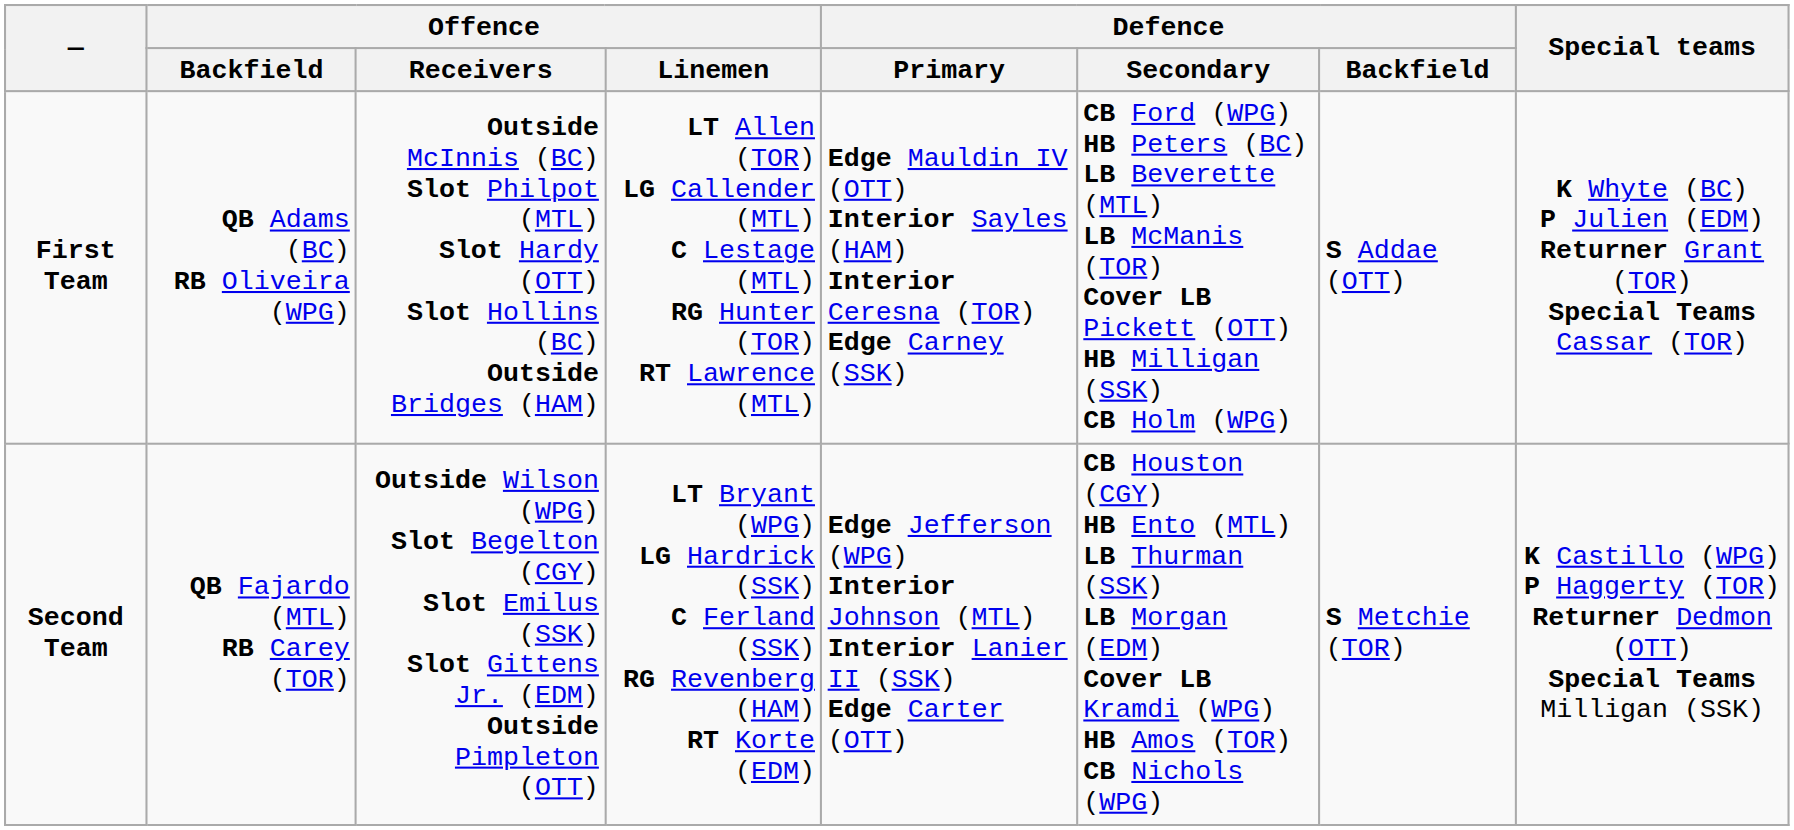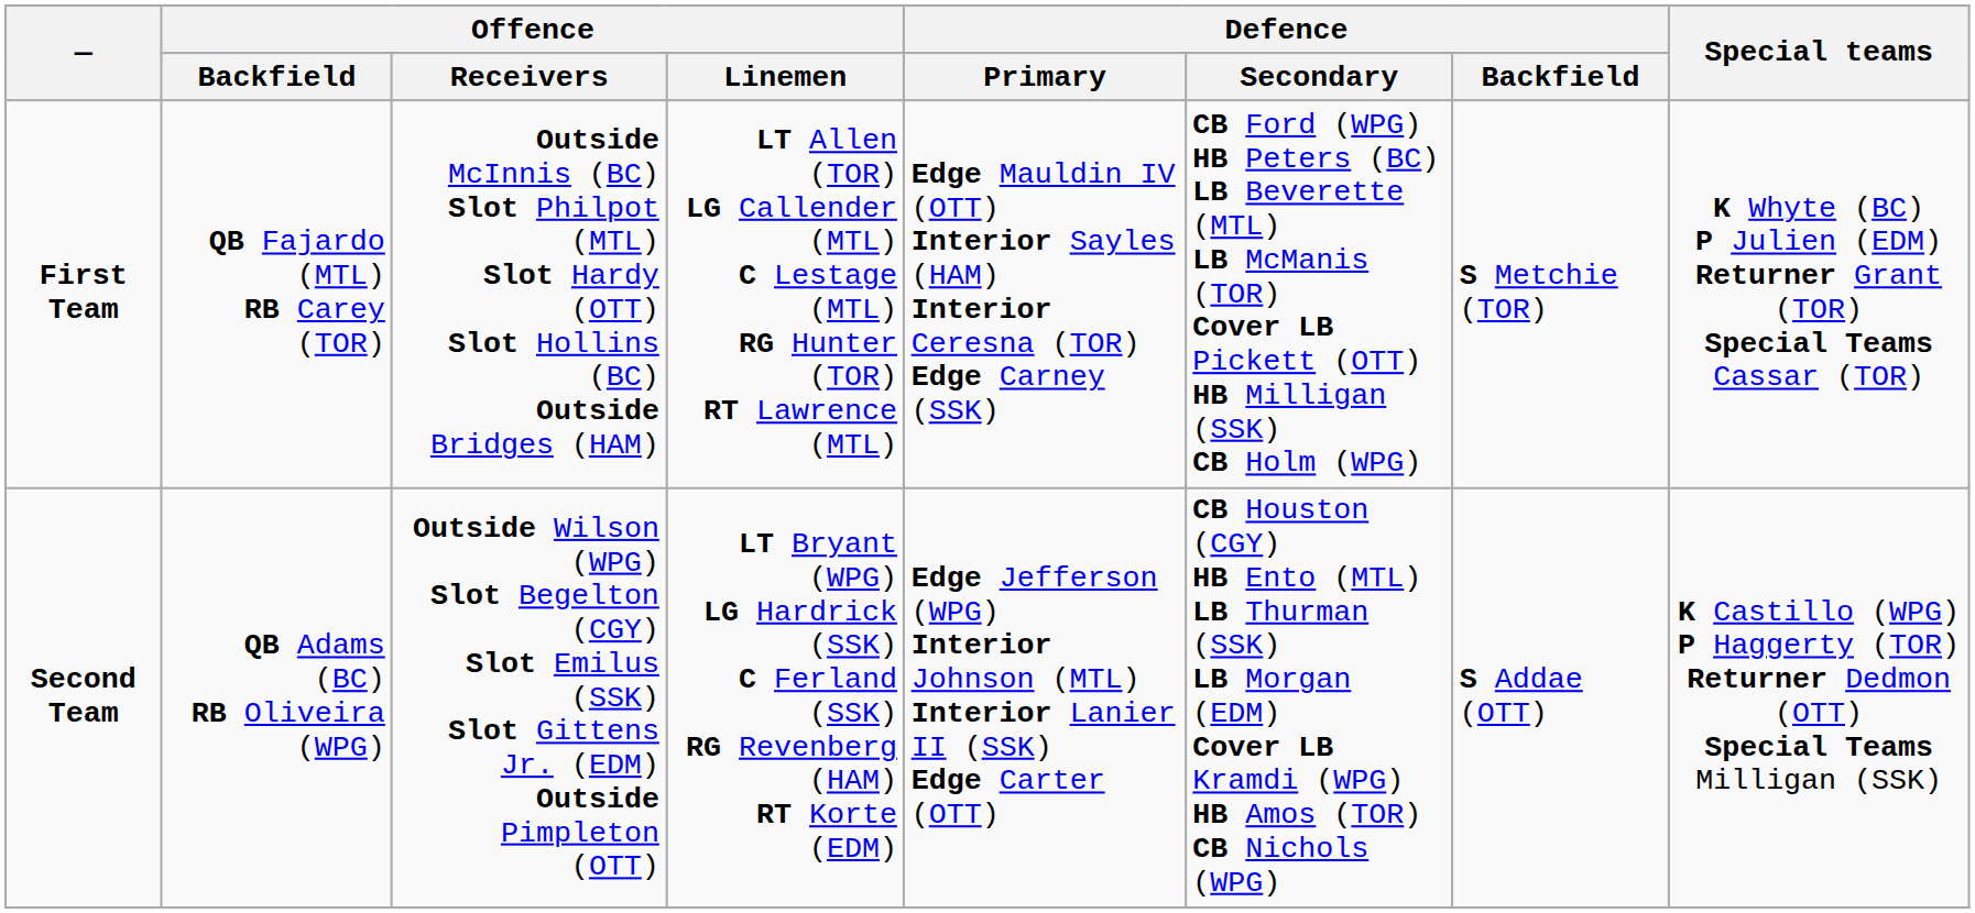First Team | Offence / Backfield: QB Adams (BC) RB Oliveira (WPG) -> QB Fajardo (MTL) RB Carey (TOR)
First Team | Defence / Backfield: S Addae (OTT) -> S Metchie (TOR)
Second Team | Offence / Backfield: QB Fajardo (MTL) RB Carey (TOR) -> QB Adams (BC) RB Oliveira (WPG)
Second Team | Defence / Backfield: S Metchie (TOR) -> S Addae (OTT)
